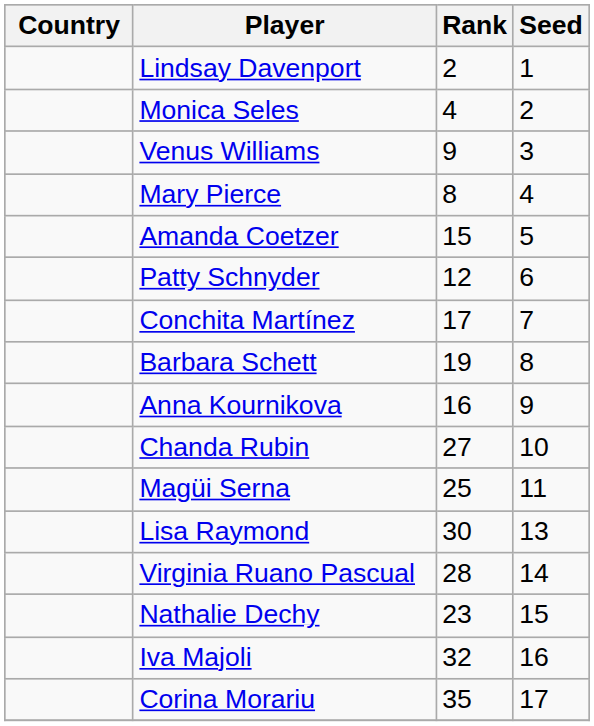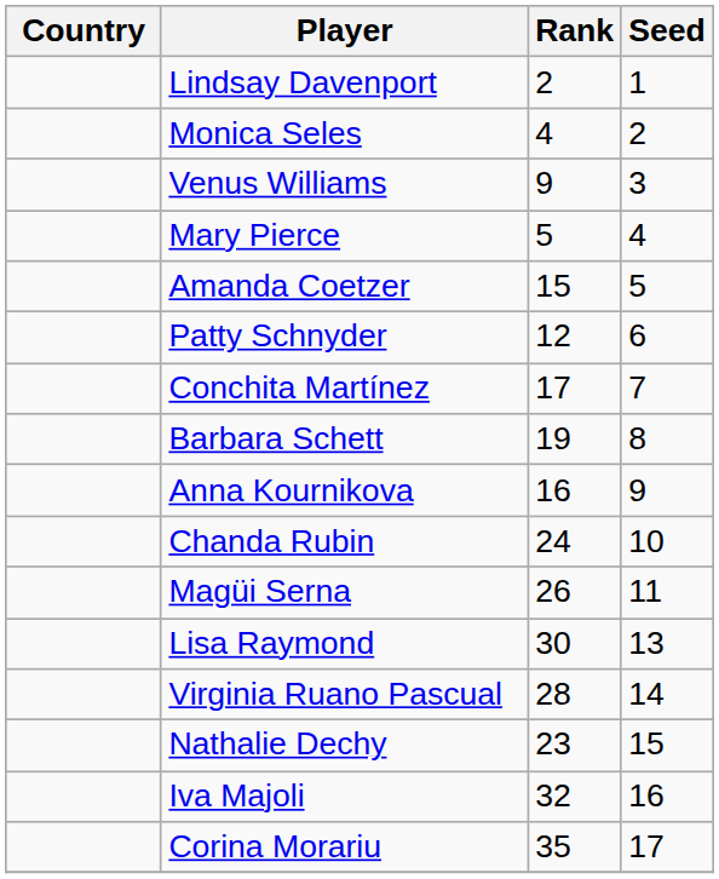Mary Pierce | Rank: 8 -> 5
Chanda Rubin | Rank: 27 -> 24
Magüi Serna | Rank: 25 -> 26
